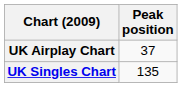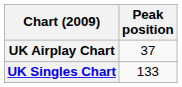UK Singles Chart | Peak position: 135 -> 133
